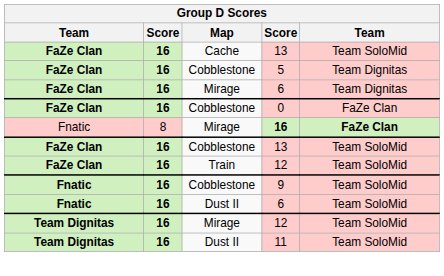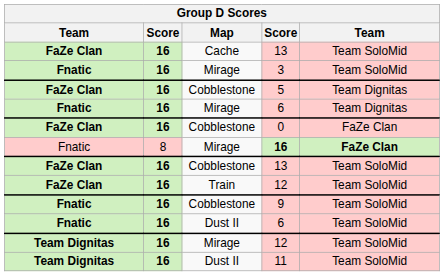+ row: Fnatic | 16 | Mirage | 3 | Team SoloMid
Mirage / 6 | column 1: FaZe Clan -> Fnatic
